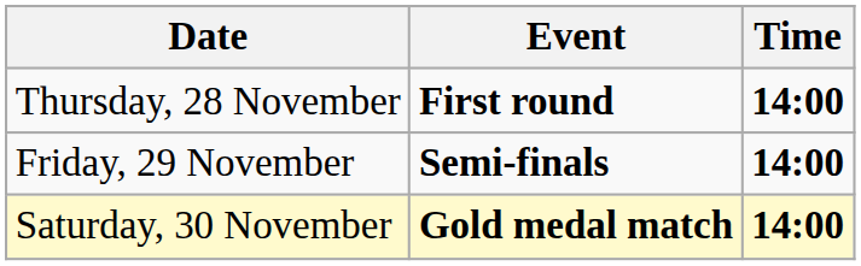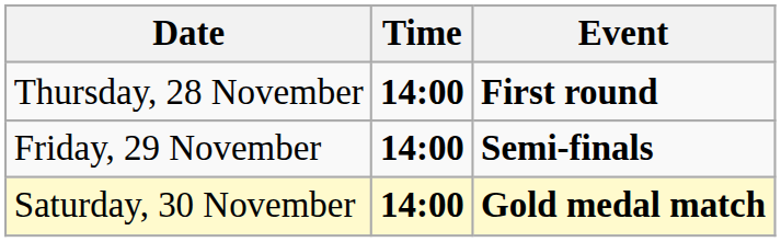columns swapped: Time <-> Event
